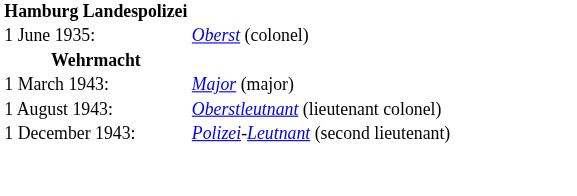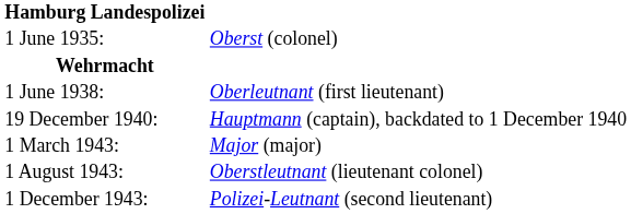+ row: 1 June 1938: | Oberleutnant (first lieutenant)
+ row: 19 December 1940: | Hauptmann (captain), backdated to 1 December 1940
